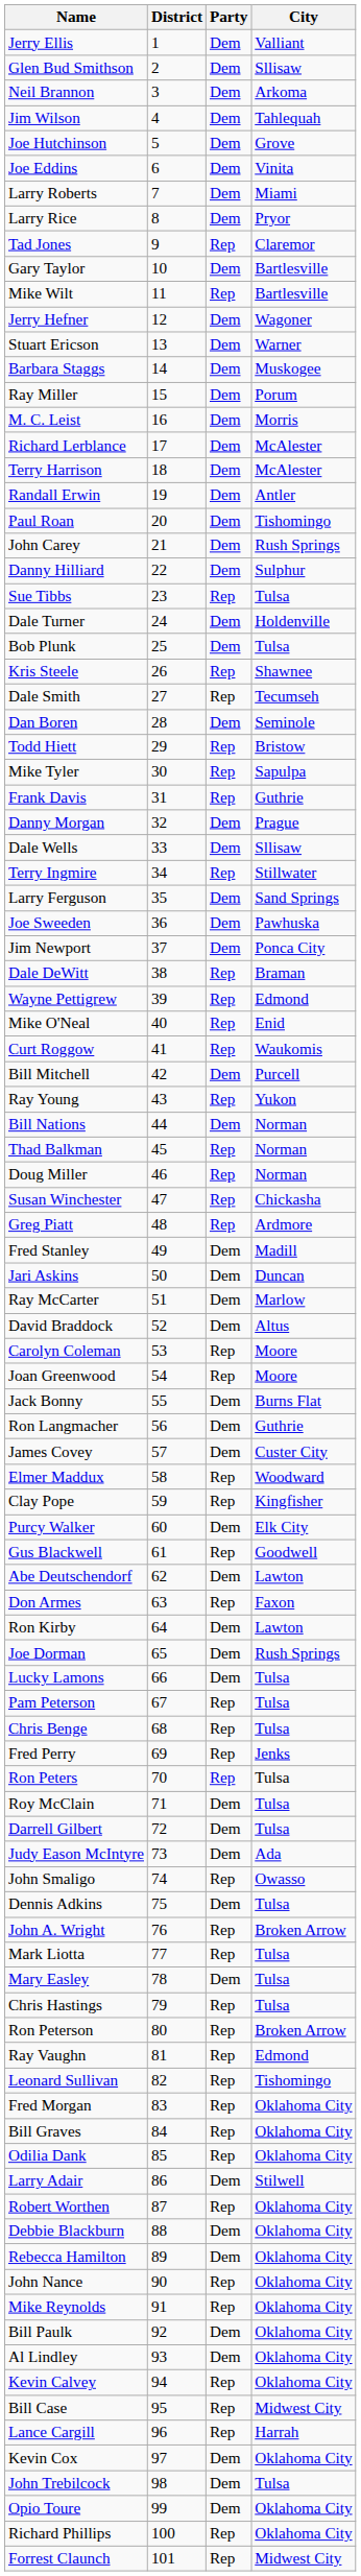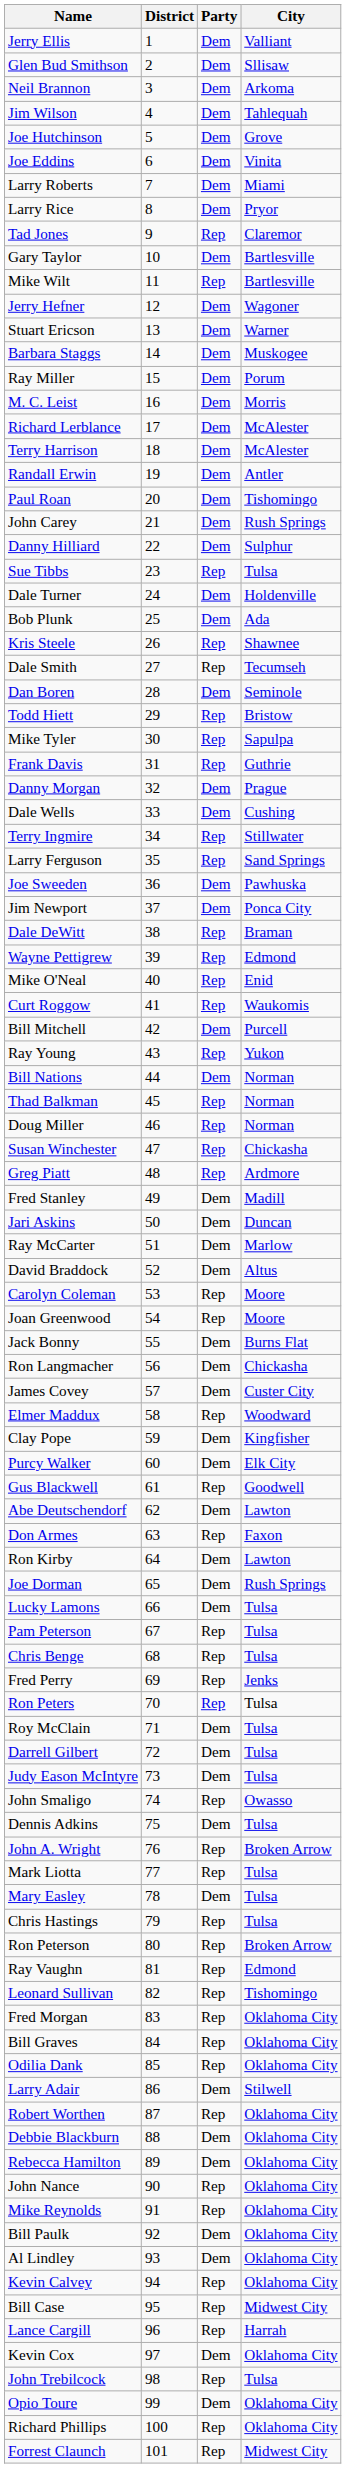Bob Plunk | City: Tulsa -> Ada
Dale Wells | City: Sllisaw -> Cushing
Larry Ferguson | Party: Dem -> Rep
Ron Langmacher | City: Guthrie -> Chickasha
Clay Pope | Party: Rep -> Dem
Judy Eason McIntyre | City: Ada -> Tulsa
John Trebilcock | Party: Dem -> Rep
